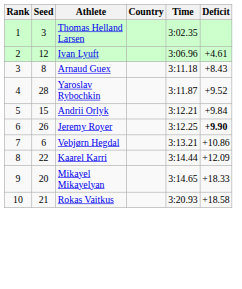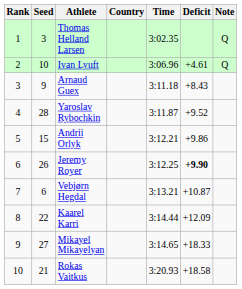+ column: Note | Q | Q
Ivan Lyuft | Seed: 12 -> 10
Arnaud Guex | Seed: 8 -> 9
Andrii Orlyk | Deficit: +9.84 -> +9.86
Vebjørn Hegdal | Deficit: +10.86 -> +10.87
Mikayel Mikayelyan | Seed: 20 -> 27
